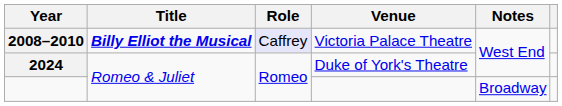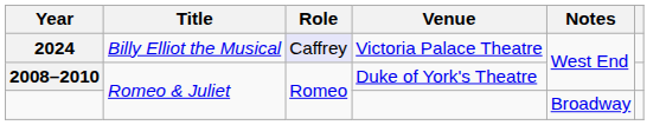Victoria Palace Theatre | Year: 2008–2010 -> 2024
Victoria Palace Theatre | Title: bold -> normal
Duke of York's Theatre | Year: 2024 -> 2008–2010
